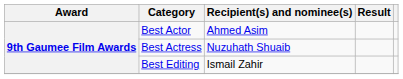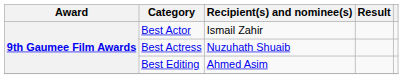Best Actor | Recipient(s) and nominee(s): Ahmed Asim -> Ismail Zahir
Best Editing | Recipient(s) and nominee(s): Ismail Zahir -> Ahmed Asim
